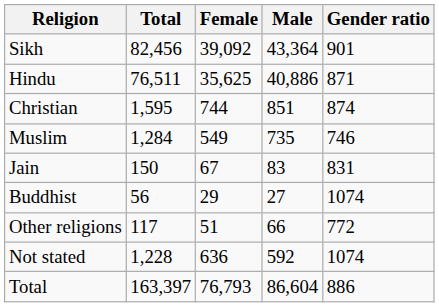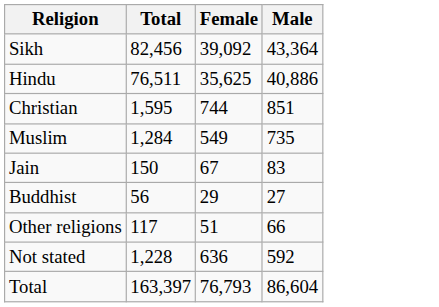- column: Gender ratio | 901 | 871 | 874 | 746 | 831 | 1074 | 772 | 1074 | 886
